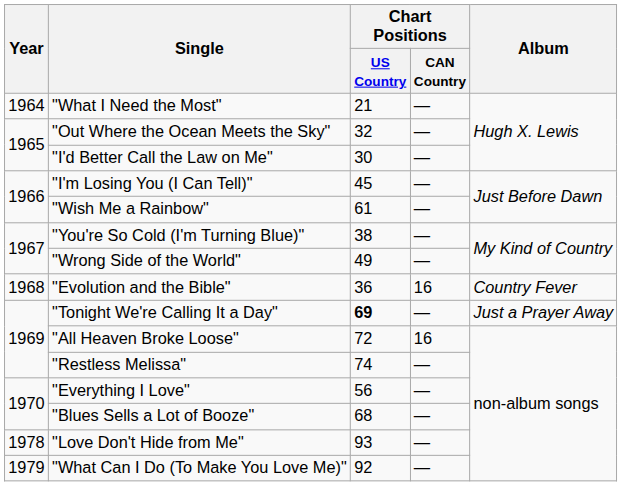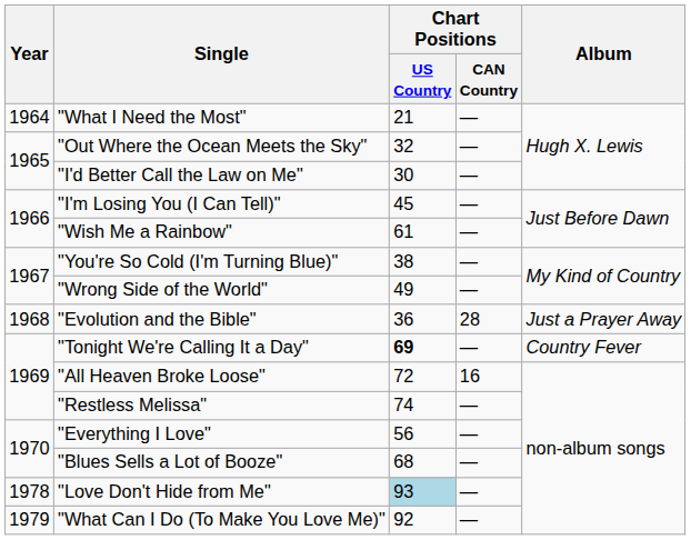"Evolution and the Bible" | Chart Positions / CAN Country: 16 -> 28
"Evolution and the Bible" | Album: Country Fever -> Just a Prayer Away
"Tonight We're Calling It a Day" | Album: Just a Prayer Away -> Country Fever
"Love Don't Hide from Me" | Chart Positions / US Country: no background -> lightblue background
